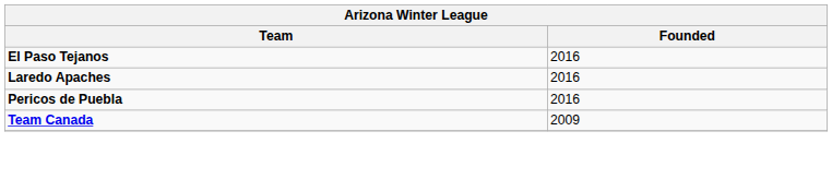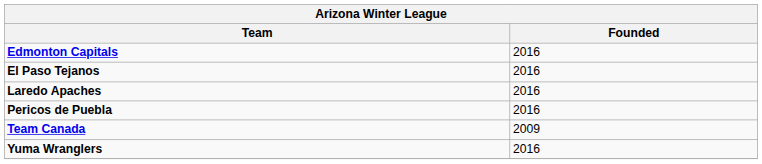+ row: Edmonton Capitals | 2016
+ row: Yuma Wranglers | 2016
